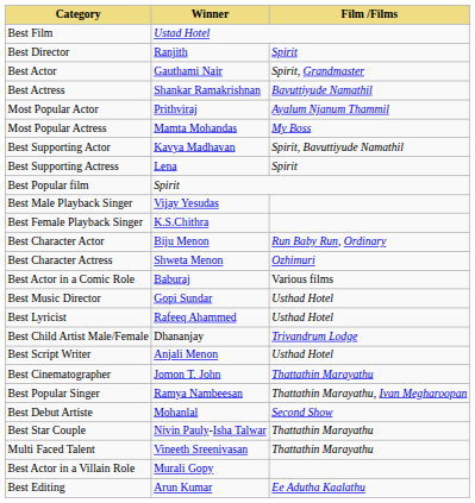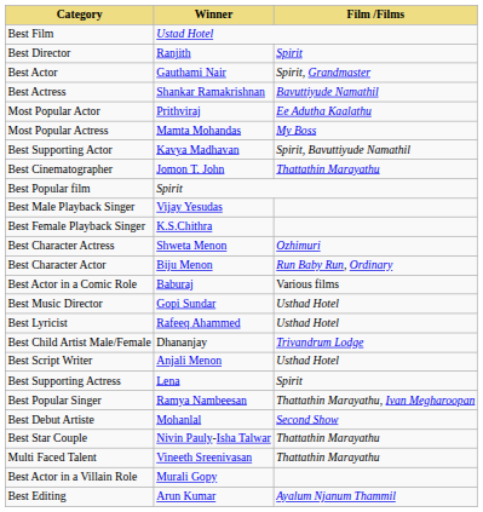Most Popular Actor | Film /Films: Ayalum Njanum Thammil -> Ee Adutha Kaalathu
rows swapped: Best Supporting Actress <-> Best Cinematographer
rows swapped: Best Character Actor <-> Best Character Actress
Best Editing | Film /Films: Ee Adutha Kaalathu -> Ayalum Njanum Thammil
